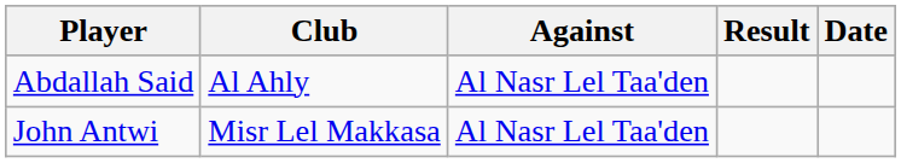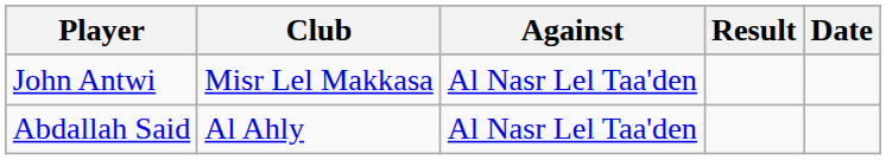rows swapped: Abdallah Said <-> John Antwi
